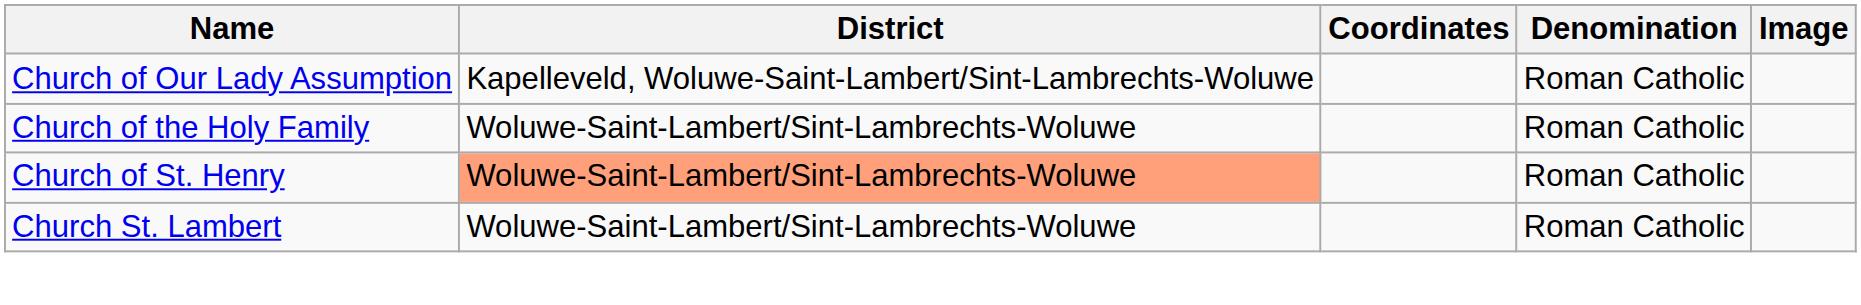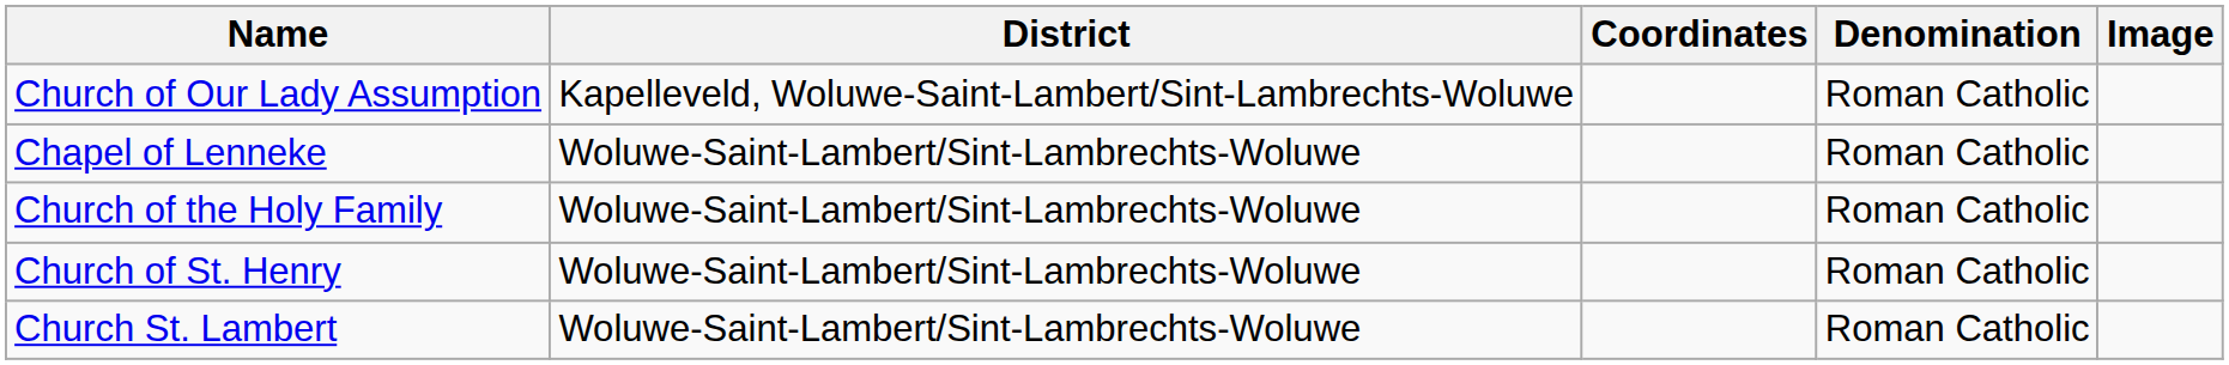+ row: Chapel of Lenneke | Woluwe-Saint-Lambert/Sint-Lambrechts-Woluwe | Roman Catholic
Church of St. Henry | District: lightsalmon background -> no background
